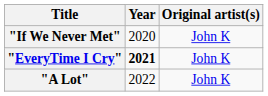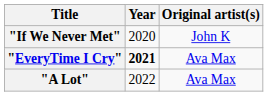"EveryTime I Cry" | Original artist(s): John K -> Ava Max
"A Lot" | Original artist(s): John K -> Ava Max
